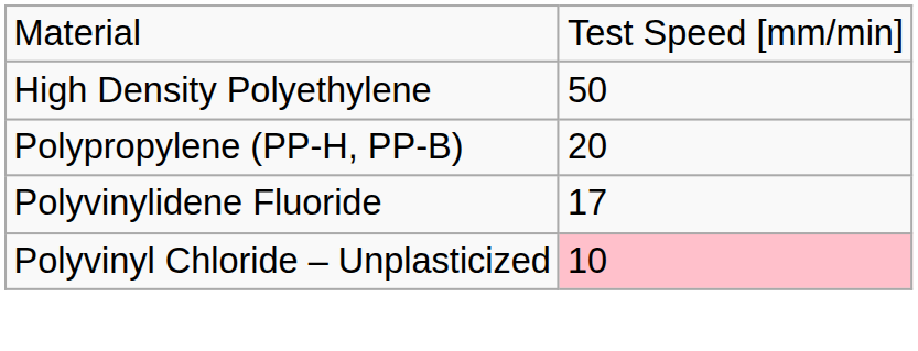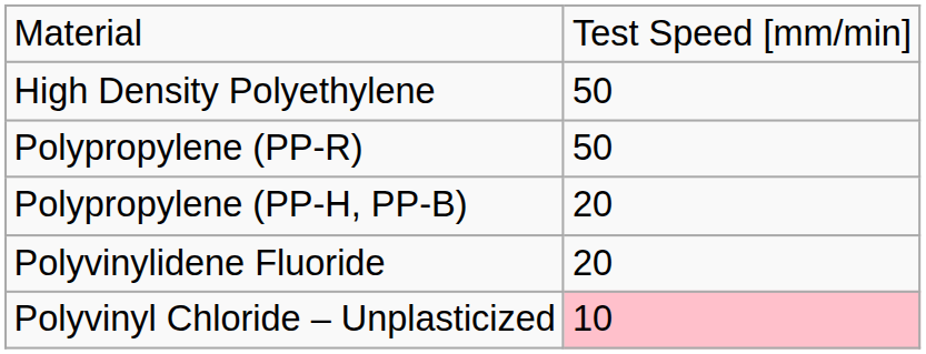+ row: Polypropylene (PP-R) | 50
Polyvinylidene Fluoride | column 2: 17 -> 20
